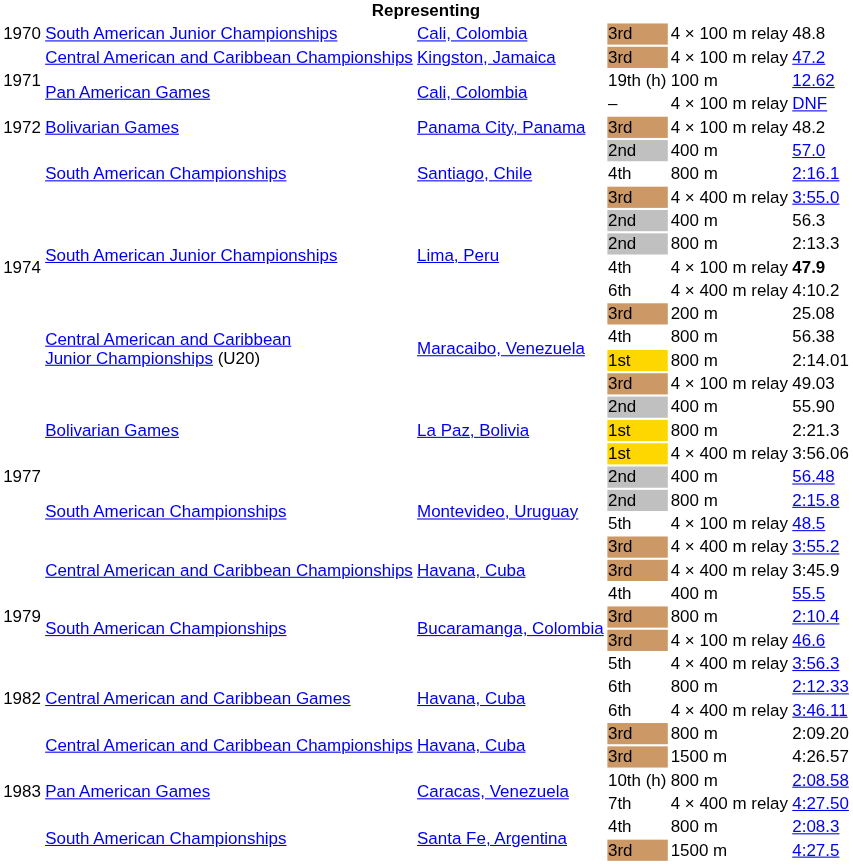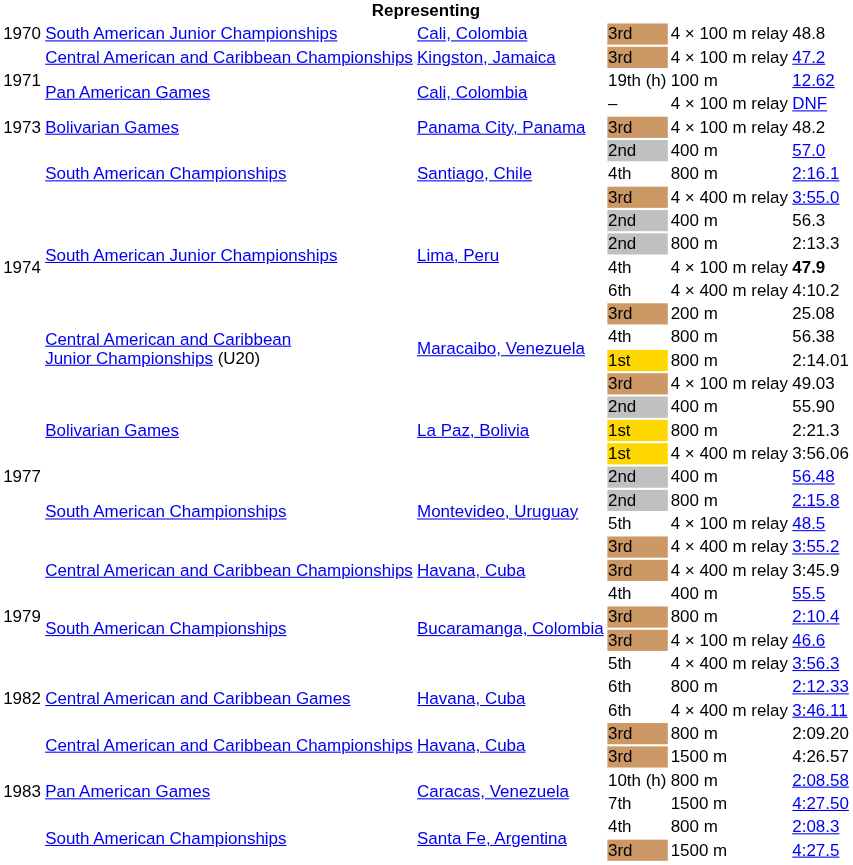Panama City, Panama | column 1: 1972 -> 1973
Caracas, Venezuela / 7th | column 5: 4 × 400 m relay -> 1500 m
